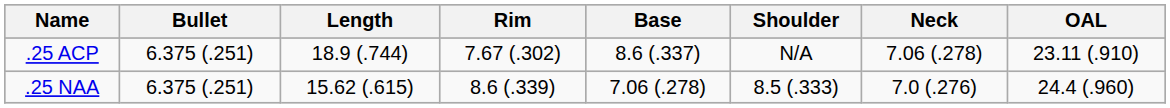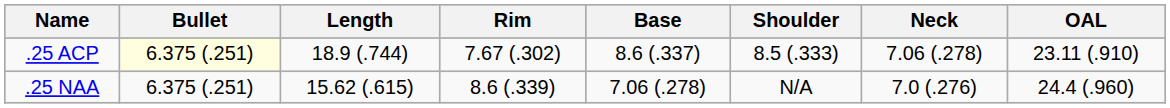.25 ACP | Bullet: no background -> lightyellow background
.25 ACP | Shoulder: N/A -> 8.5 (.333)
.25 NAA | Shoulder: 8.5 (.333) -> N/A
